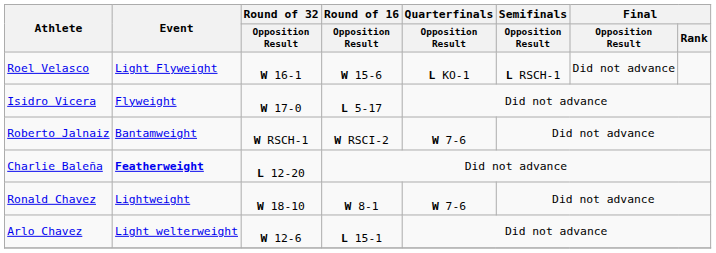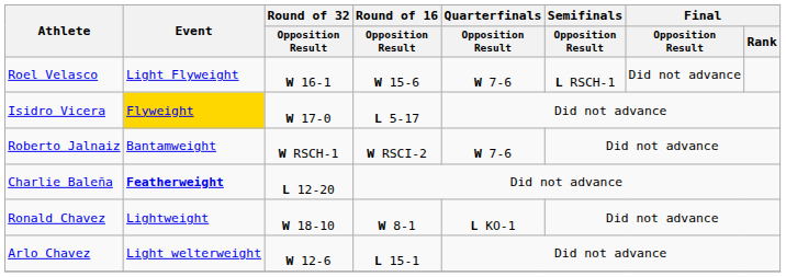Roel Velasco | Quarterfinals / Opposition Result: L KO-1 -> W 7-6
Isidro Vicera | Event: no background -> gold background
Ronald Chavez | Quarterfinals / Opposition Result: W 7-6 -> L KO-1
